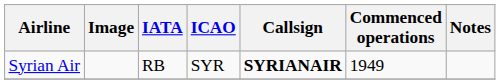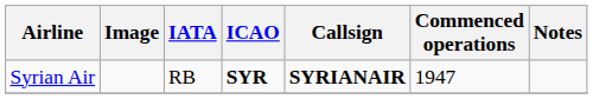Syrian Air | ICAO: normal -> bold
Syrian Air | Commenced operations: 1949 -> 1947
